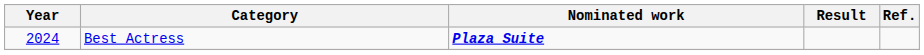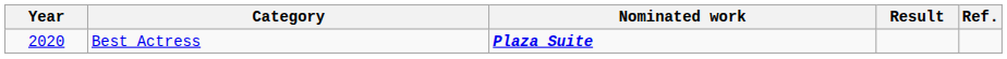Best Actress | Year: 2024 -> 2020
